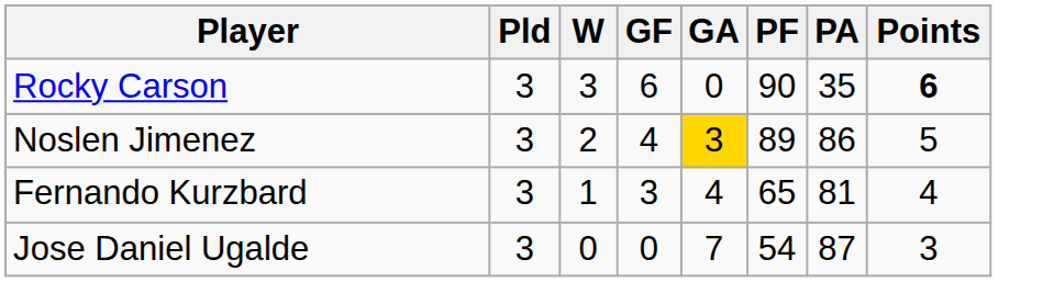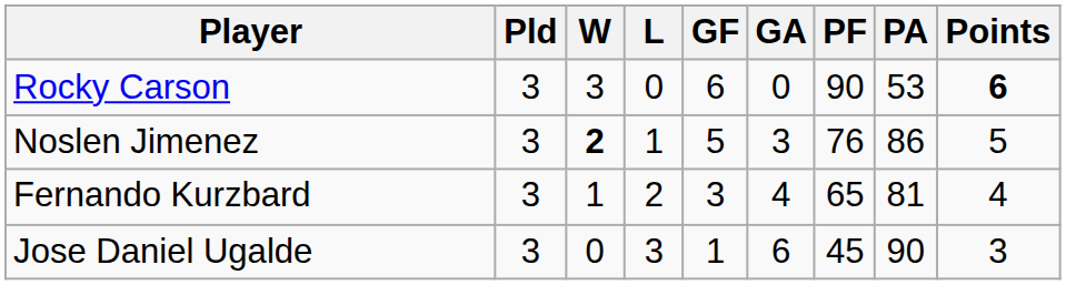+ column: L | 0 | 1 | 2 | 3
Rocky Carson | PA: 35 -> 53
Noslen Jimenez | W: normal -> bold
Noslen Jimenez | GF: 4 -> 5
Noslen Jimenez | GA: gold background -> no background
Noslen Jimenez | PF: 89 -> 76
Jose Daniel Ugalde | GF: 0 -> 1
Jose Daniel Ugalde | GA: 7 -> 6
Jose Daniel Ugalde | PF: 54 -> 45
Jose Daniel Ugalde | PA: 87 -> 90
